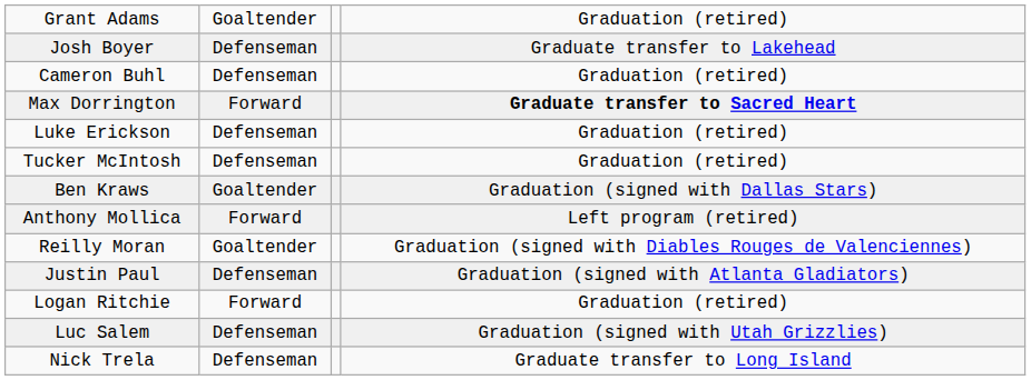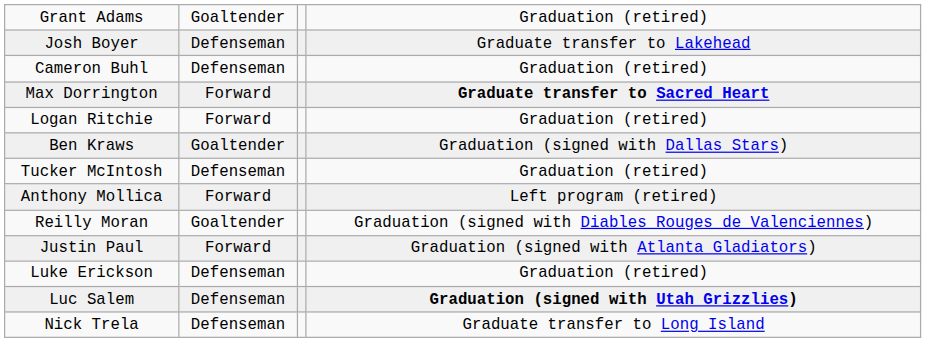rows swapped: Luke Erickson <-> Logan Ritchie
rows swapped: Ben Kraws <-> Tucker McIntosh
Justin Paul | column 2: Defenseman -> Forward
Luc Salem | column 4: normal -> bold
